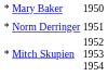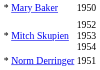rows swapped: * Norm Derringer <-> * Mitch Skupien
